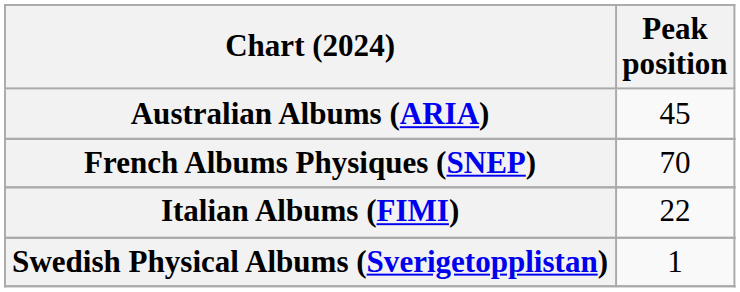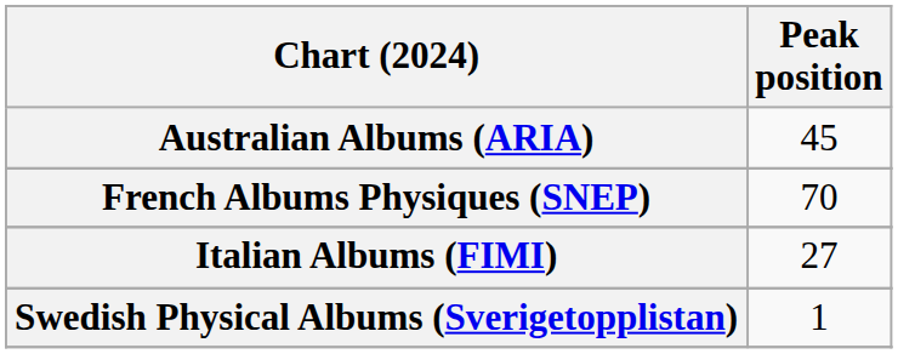Italian Albums (FIMI) | Peak position: 22 -> 27
